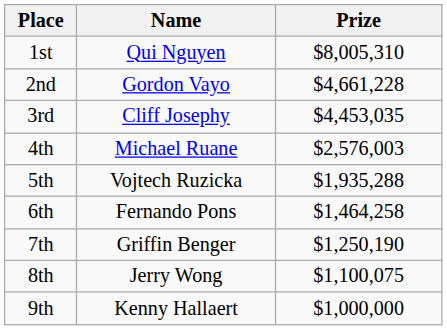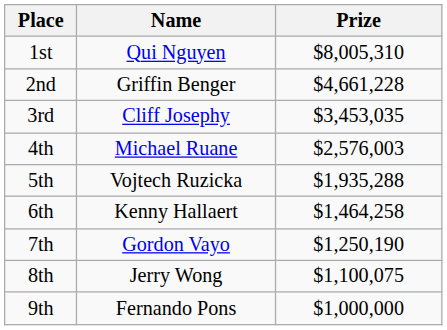2nd | Name: Gordon Vayo -> Griffin Benger
3rd | Prize: $4,453,035 -> $3,453,035
6th | Name: Fernando Pons -> Kenny Hallaert
7th | Name: Griffin Benger -> Gordon Vayo
9th | Name: Kenny Hallaert -> Fernando Pons
